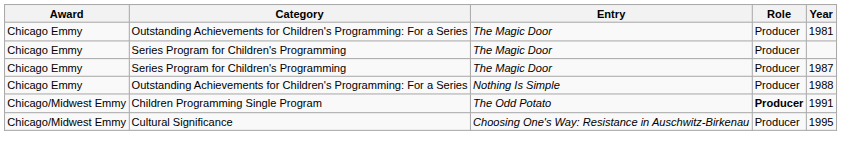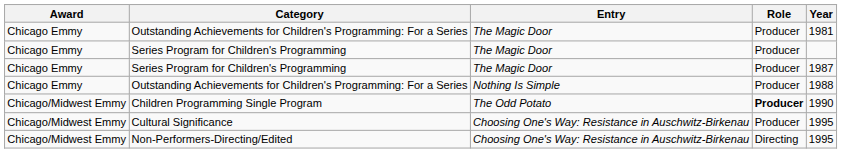Children Programming Single Program | Year: 1991 -> 1990
+ row: Chicago/Midwest Emmy | Non-Performers-Directing/Edited | Choosing One's Way: Resistance in Auschwitz-Birkenau | Directing | 1995
